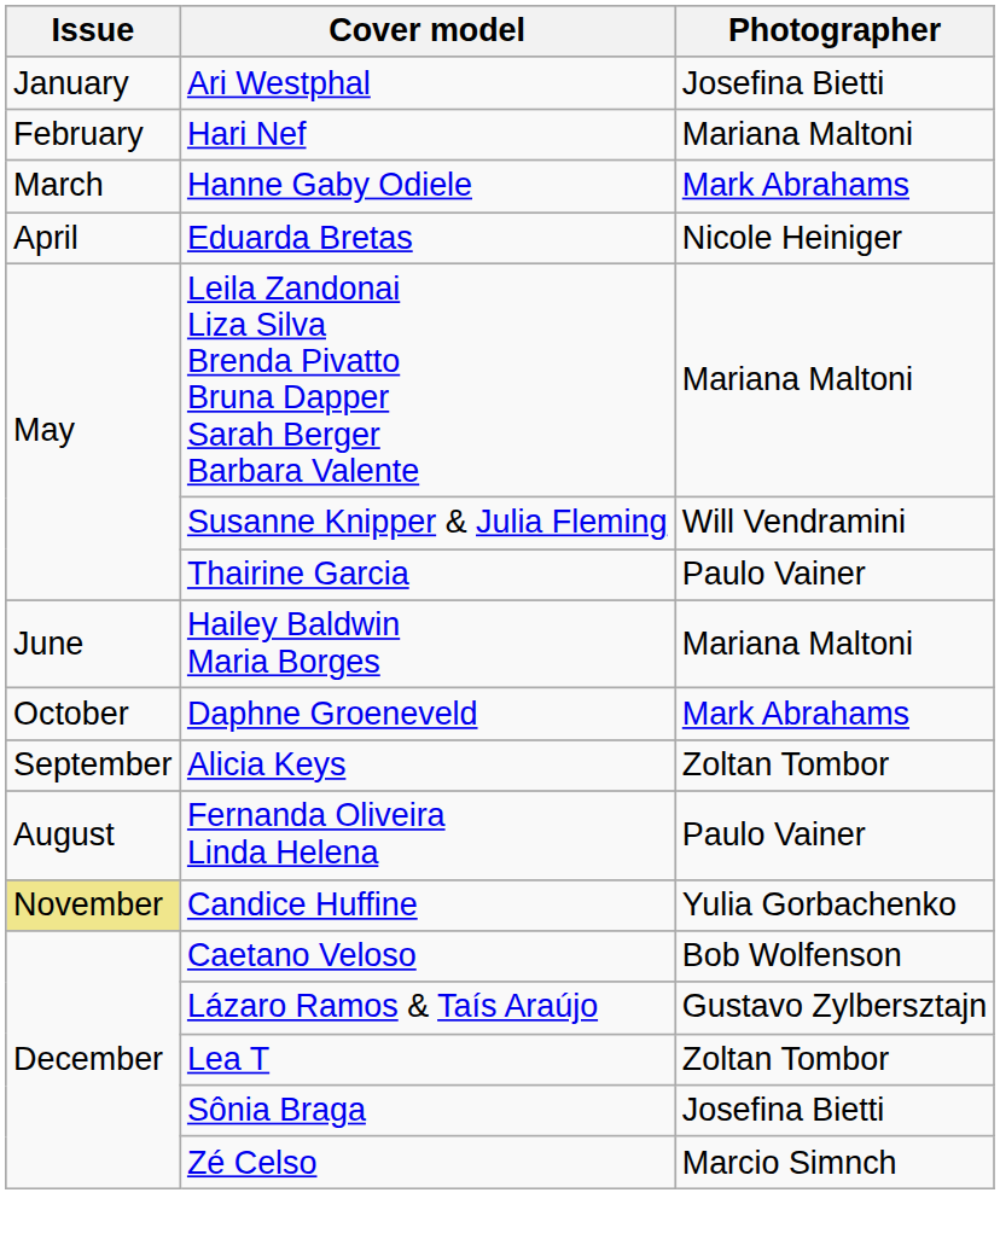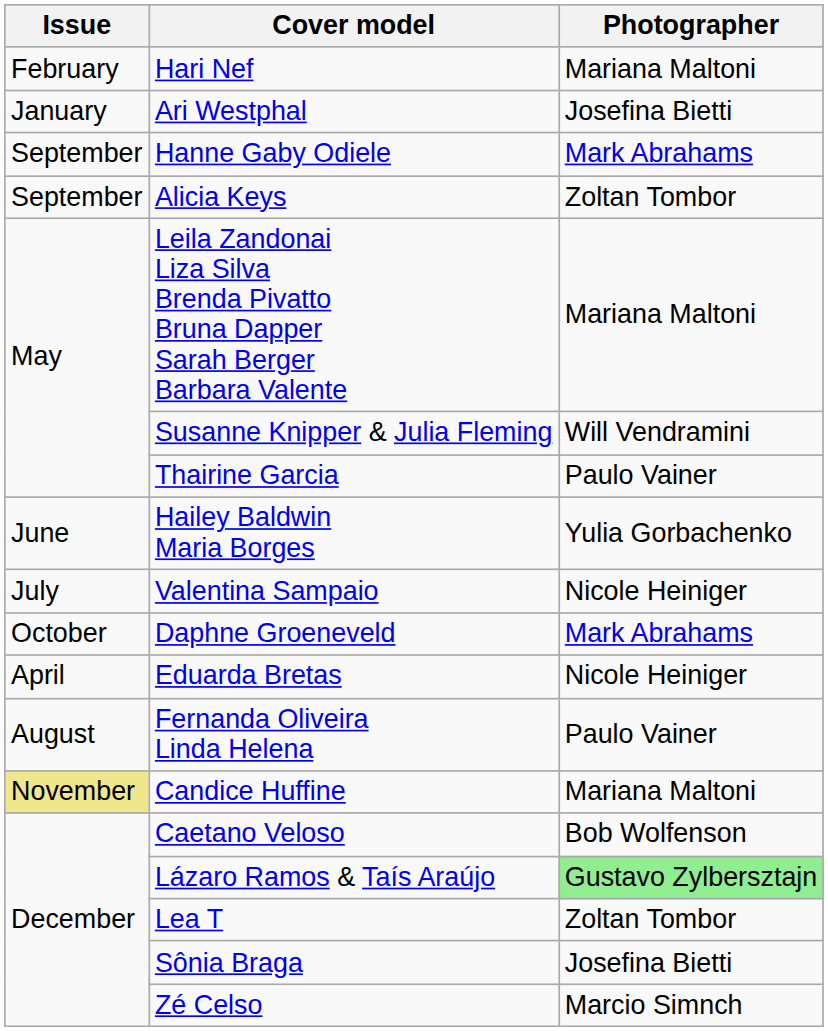rows swapped: Ari Westphal <-> Hari Nef
Hanne Gaby Odiele | Issue: March -> September
rows swapped: Eduarda Bretas <-> Alicia Keys
Hailey Baldwin Maria Borges | Photographer: Mariana Maltoni -> Yulia Gorbachenko
+ row: July | Valentina Sampaio | Nicole Heiniger
Candice Huffine | Photographer: Yulia Gorbachenko -> Mariana Maltoni
Lázaro Ramos & Taís Araújo | Photographer: no background -> lightgreen background
